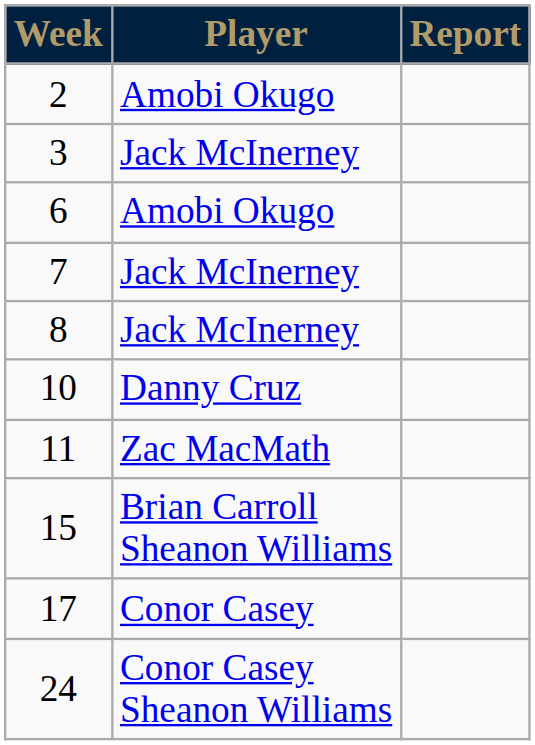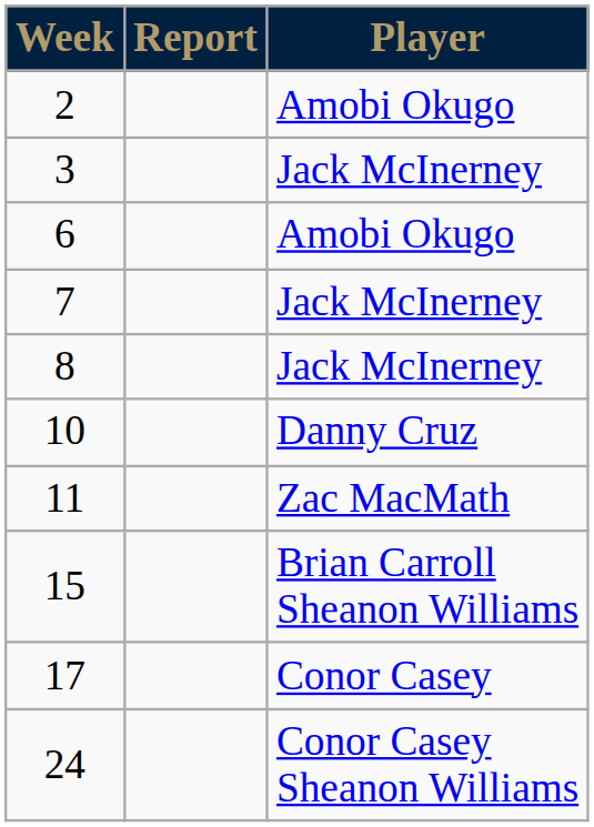columns swapped: Player <-> Report
